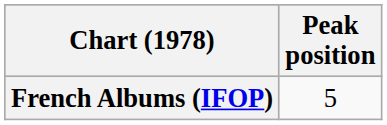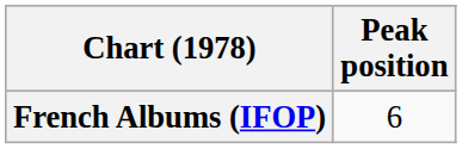French Albums (IFOP) | Peak position: 5 -> 6
